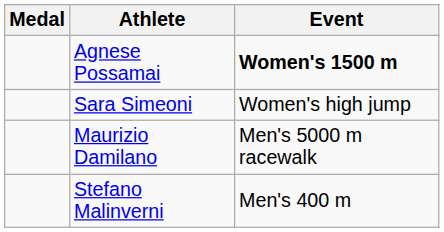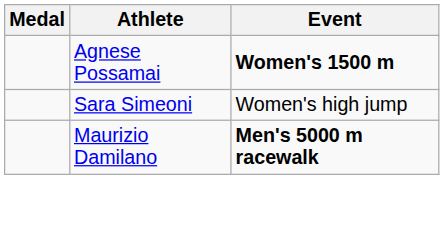Maurizio Damilano | Event: normal -> bold
- row: Stefano Malinverni | Men's 400 m
